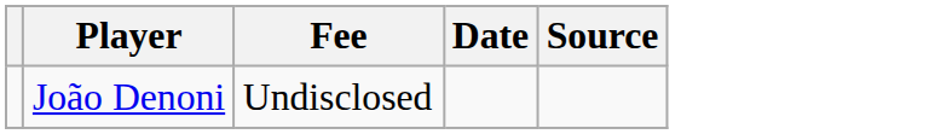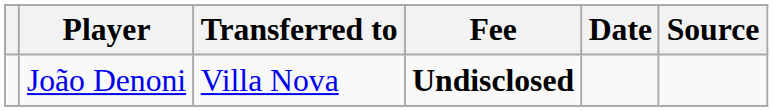+ column: Transferred to | Villa Nova
João Denoni | Fee: normal -> bold
